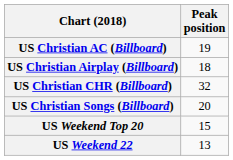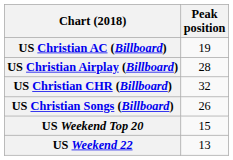US Christian Airplay (Billboard) | Peak position: 18 -> 28
US Christian Songs (Billboard) | Peak position: 20 -> 26
